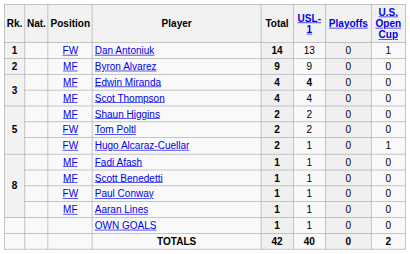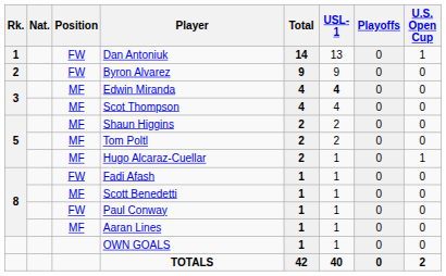Byron Alvarez | Position: MF -> FW
Tom Poltl | Position: FW -> MF
Hugo Alcaraz-Cuellar | Position: FW -> MF
Fadi Afash | Position: MF -> FW
